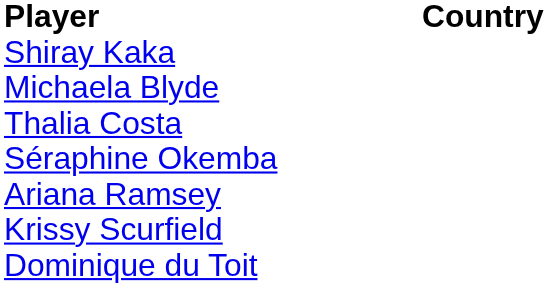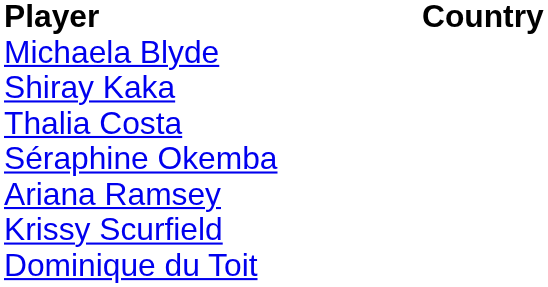rows swapped: Michaela Blyde <-> Shiray Kaka
